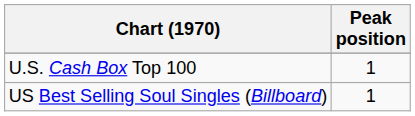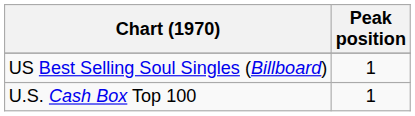rows swapped: US Best Selling Soul Singles (Billboard) <-> U.S. Cash Box Top 100
